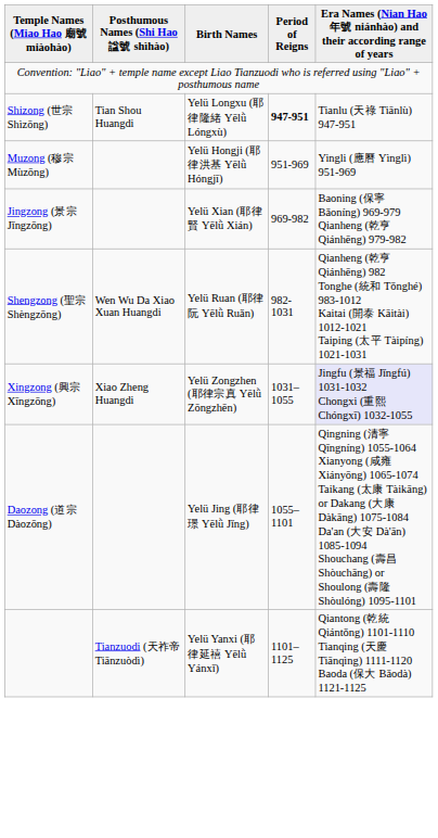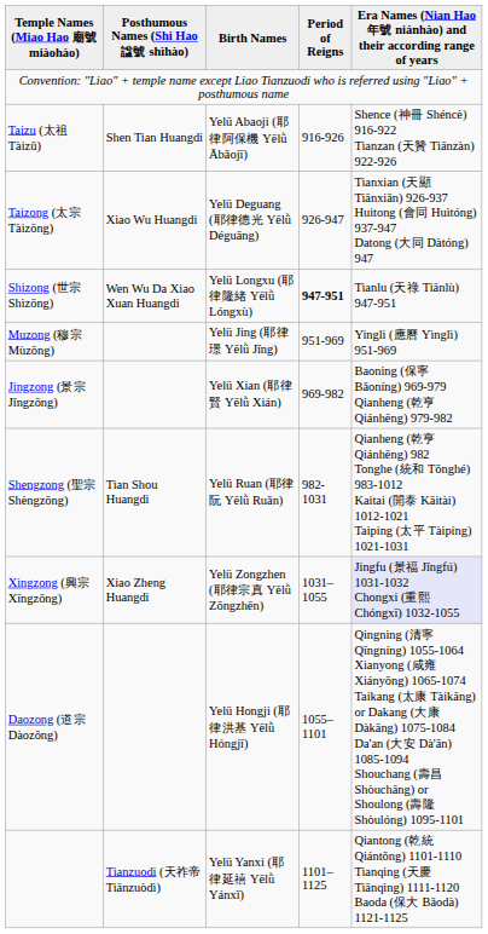+ row: Taizu (太祖 Tàizǔ) | Shen Tian Huangdi | Yelü Abaoji (耶律阿保機 Yēlǜ Ābǎojī) | 916-926 | Shence (神冊 Shéncè) 916-922 Tianzan (天贊 Tiānzàn) 922-926
+ row: Taizong (太宗 Tàizōng) | Xiao Wu Huangdi | Yelü Deguang (耶律德光 Yēlǜ Déguāng) | 926-947 | Tianxian (天顯 Tiānxiǎn) 926-937 Huitong (會同 Huìtóng) 937-947 Datong (大同 Dàtóng) 947
Shizong (世宗 Shìzōng) | Posthumous Names (Shi Hao 諡號 shìhào): Tian Shou Huangdi -> Wen Wu Da Xiao Xuan Huangdi
Muzong (穆宗 Mùzōng) | Birth Names: Yelü Hongji (耶律洪基 Yēlǜ Hóngjī) -> Yelü Jing (耶律璟 Yēlǜ Jǐng)
Shengzong (聖宗 Shèngzōng) | Posthumous Names (Shi Hao 諡號 shìhào): Wen Wu Da Xiao Xuan Huangdi -> Tian Shou Huangdi
Daozong (道宗 Dàozōng) | Birth Names: Yelü Jing (耶律璟 Yēlǜ Jǐng) -> Yelü Hongji (耶律洪基 Yēlǜ Hóngjī)
